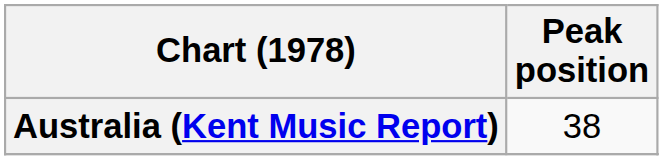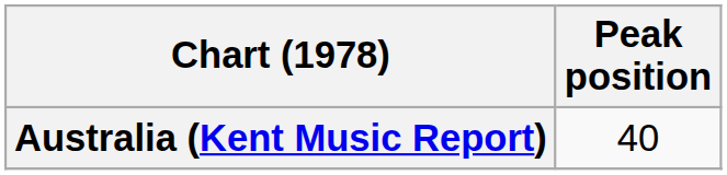Australia (Kent Music Report) | Peak position: 38 -> 40
